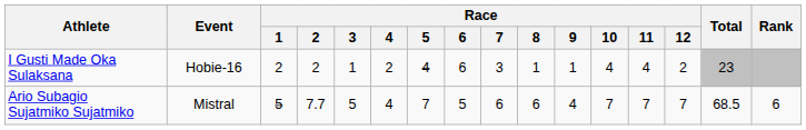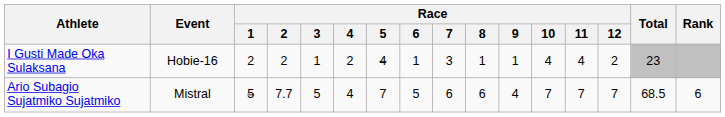I Gusti Made Oka Sulaksana | Race / 6: 6 -> 1
